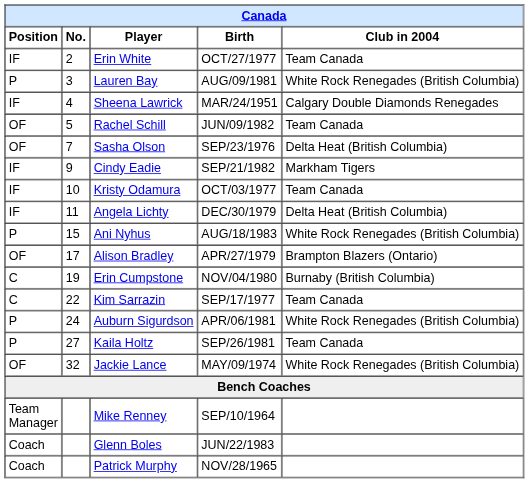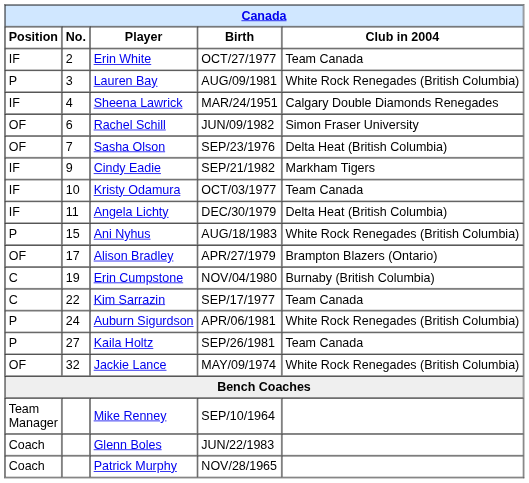Rachel Schill | No.: 5 -> 6
Rachel Schill | Club in 2004: Team Canada -> Simon Fraser University
